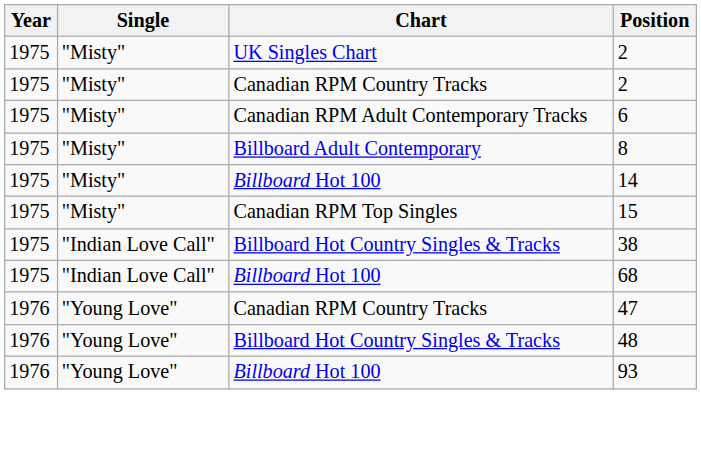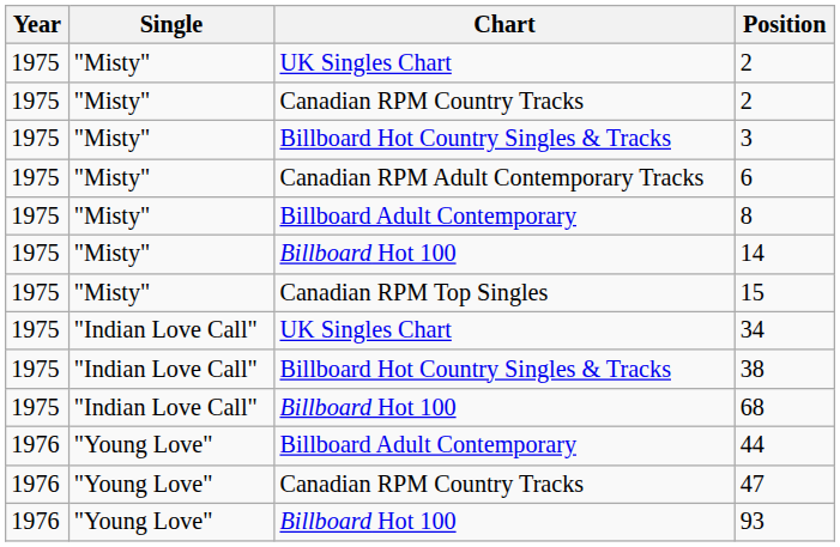+ row: 1975 | "Misty" | Billboard Hot Country Singles & Tracks | 3
+ row: 1975 | "Indian Love Call" | UK Singles Chart | 34
+ row: 1976 | "Young Love" | Billboard Adult Contemporary | 44
- row: 1976 | "Young Love" | Billboard Hot Country Singles & Tracks | 48
